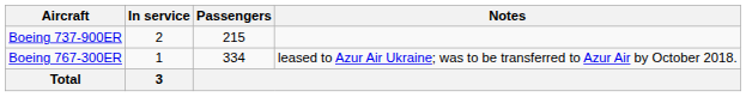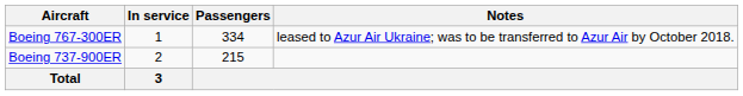rows swapped: Boeing 737-900ER <-> Boeing 767-300ER
